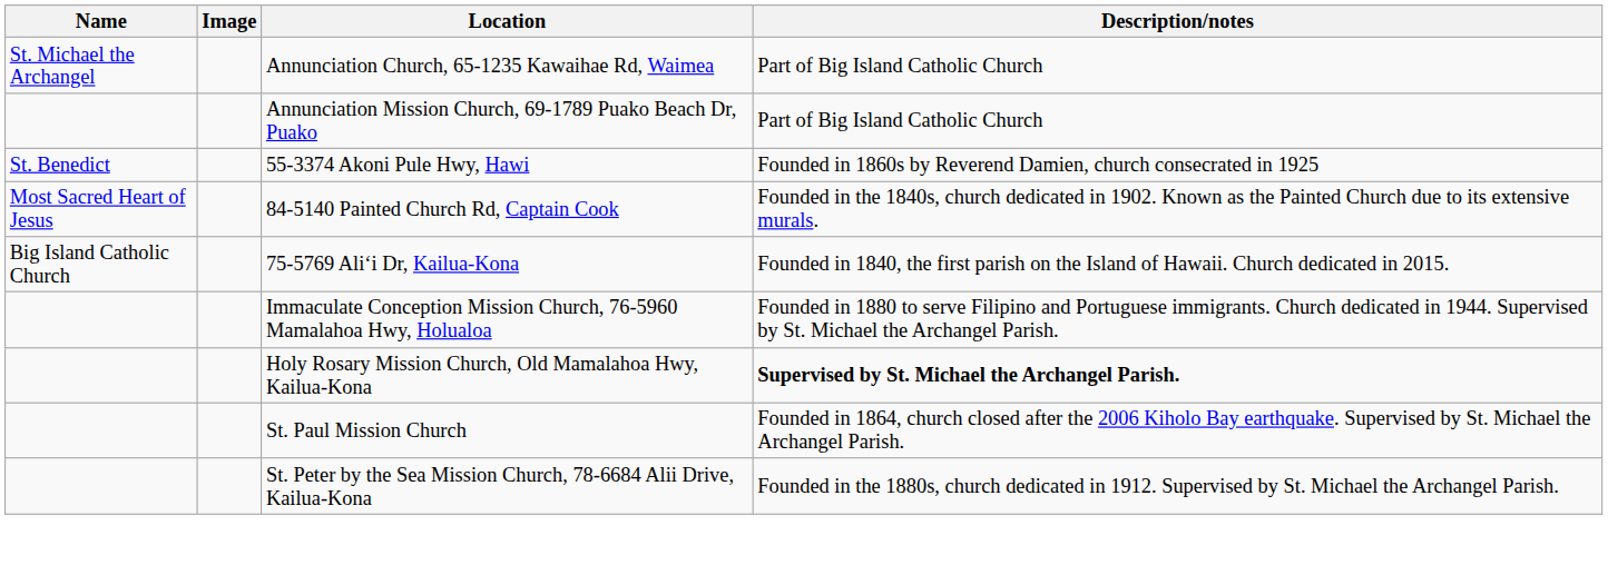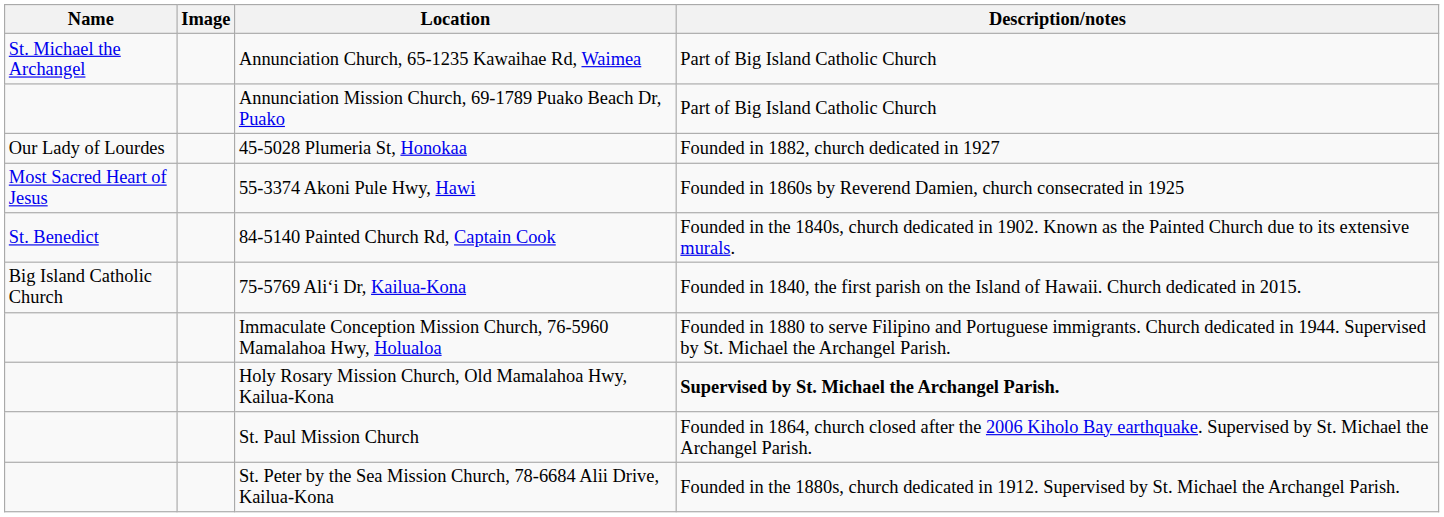+ row: Our Lady of Lourdes | 45-5028 Plumeria St, Honokaa | Founded in 1882, church dedicated in 1927
55-3374 Akoni Pule Hwy, Hawi | Name: St. Benedict -> Most Sacred Heart of Jesus
84-5140 Painted Church Rd, Captain Cook | Name: Most Sacred Heart of Jesus -> St. Benedict
